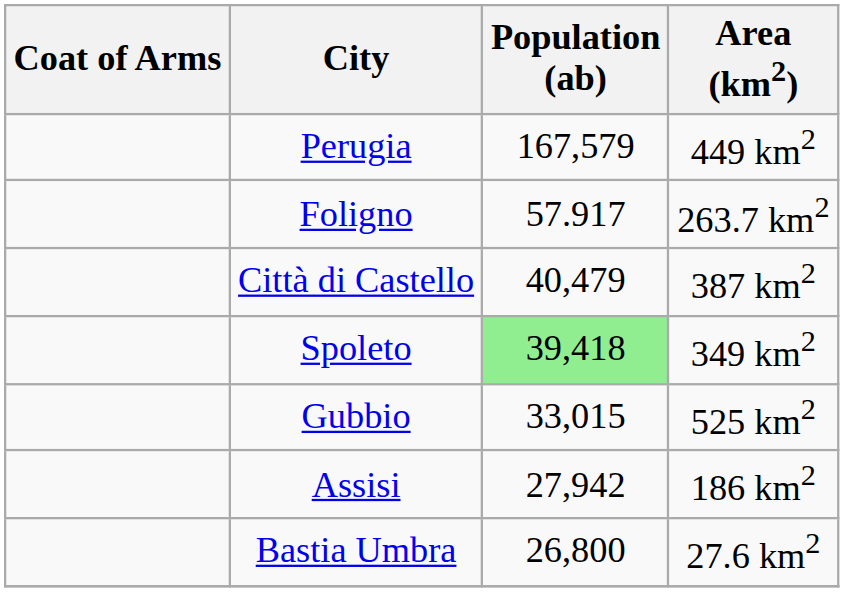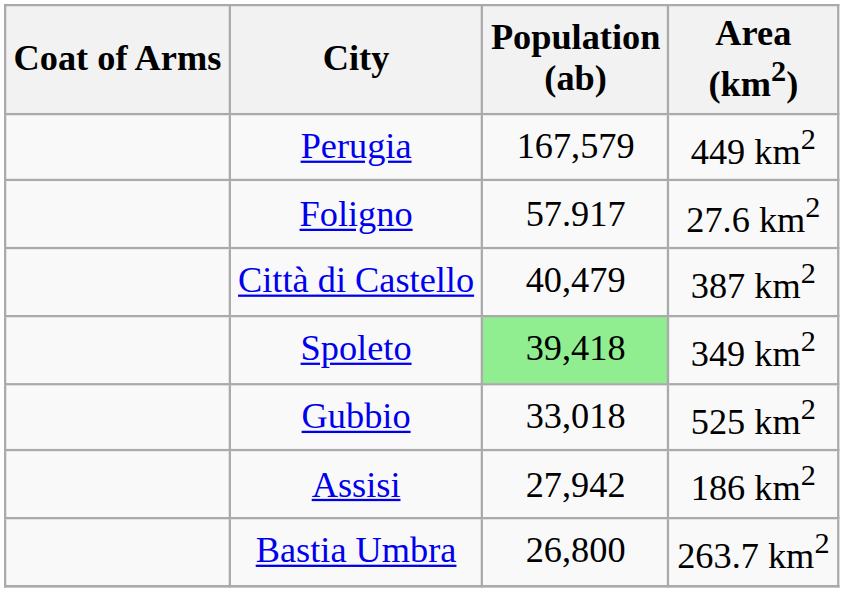Foligno | Area (km2): 263.7 km2 -> 27.6 km2
Gubbio | Population (ab): 33,015 -> 33,018
Bastia Umbra | Area (km2): 27.6 km2 -> 263.7 km2
